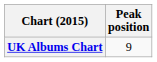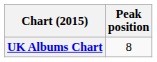UK Albums Chart | Peak position: 9 -> 8
